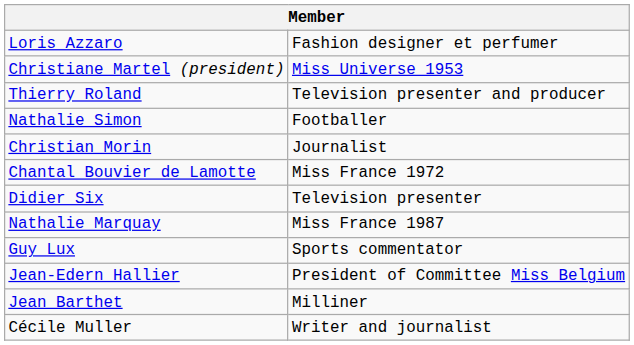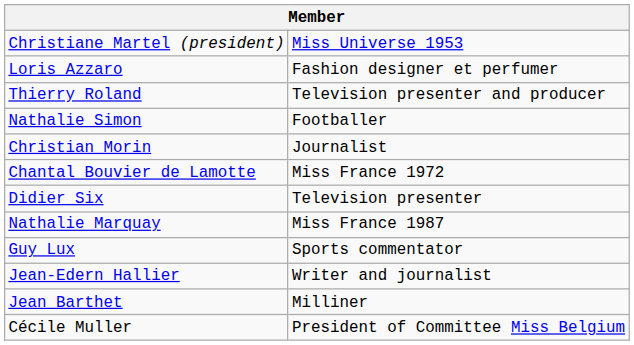rows swapped: Christiane Martel (president) <-> Loris Azzaro
Jean-Edern Hallier | column 2: President of Committee Miss Belgium -> Writer and journalist
Cécile Muller | column 2: Writer and journalist -> President of Committee Miss Belgium
